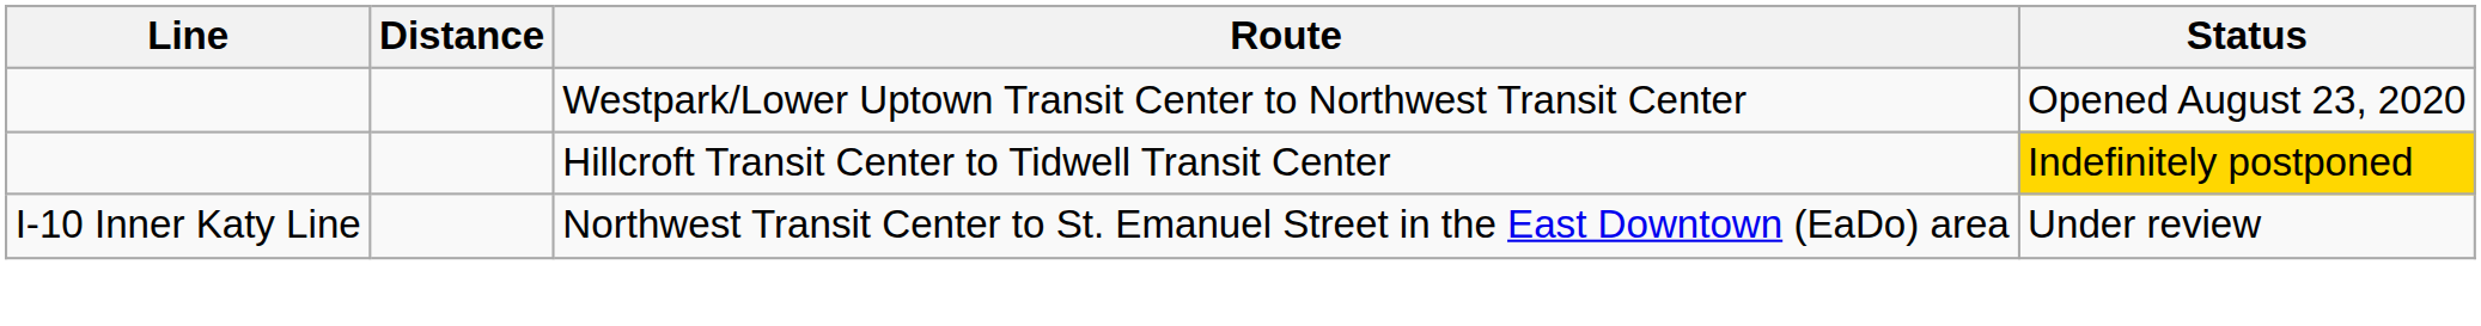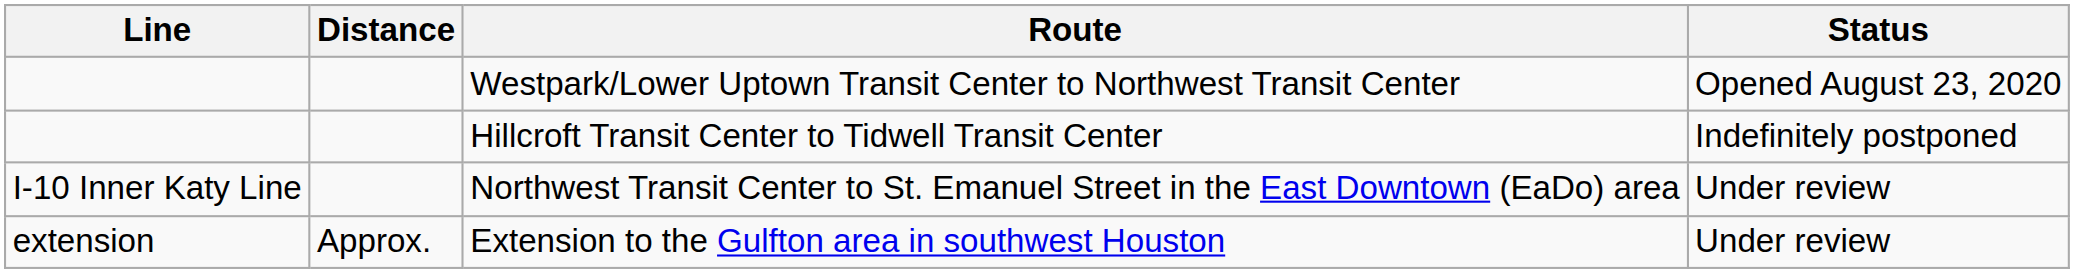Hillcroft Transit Center to Tidwell Transit Center | Status: gold background -> no background
+ row: extension | Approx. | Extension to the Gulfton area in southwest Houston | Under review
